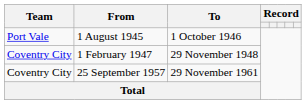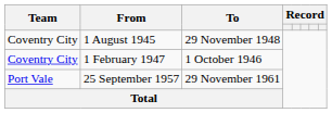1 August 1945 | Team: Port Vale -> Coventry City
1 August 1945 | To: 1 October 1946 -> 29 November 1948
1 February 1947 | To: 29 November 1948 -> 1 October 1946
25 September 1957 | Team: Coventry City -> Port Vale
